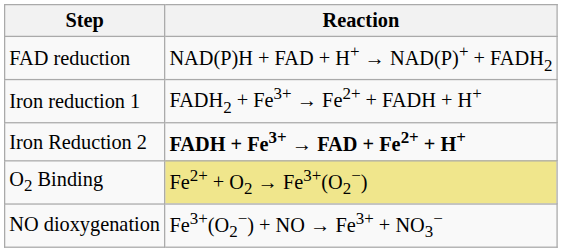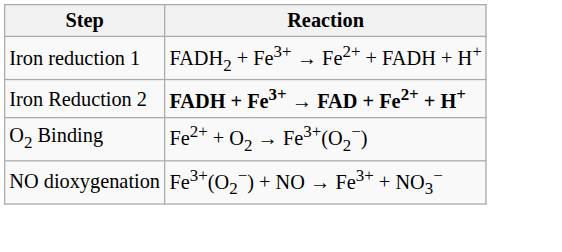- row: FAD reduction | NAD(P)H + FAD + H+ → NAD(P)+ + FADH2
O2 Binding | Reaction: khaki background -> no background
